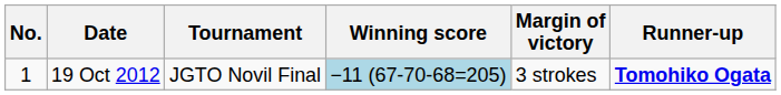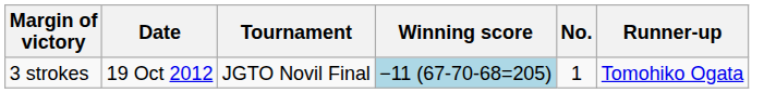columns swapped: No. <-> Margin of victory
19 Oct 2012 | Runner-up: bold -> normal
